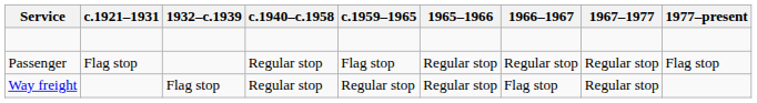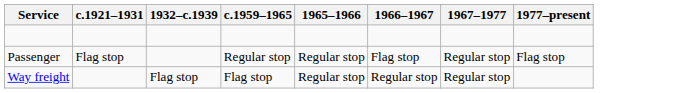- column: c.1940–c.1958 | Regular stop | Regular stop
Passenger | c.1959–1965: Flag stop -> Regular stop
Passenger | 1966–1967: Regular stop -> Flag stop
Way freight | c.1959–1965: Regular stop -> Flag stop
Way freight | 1966–1967: Flag stop -> Regular stop
